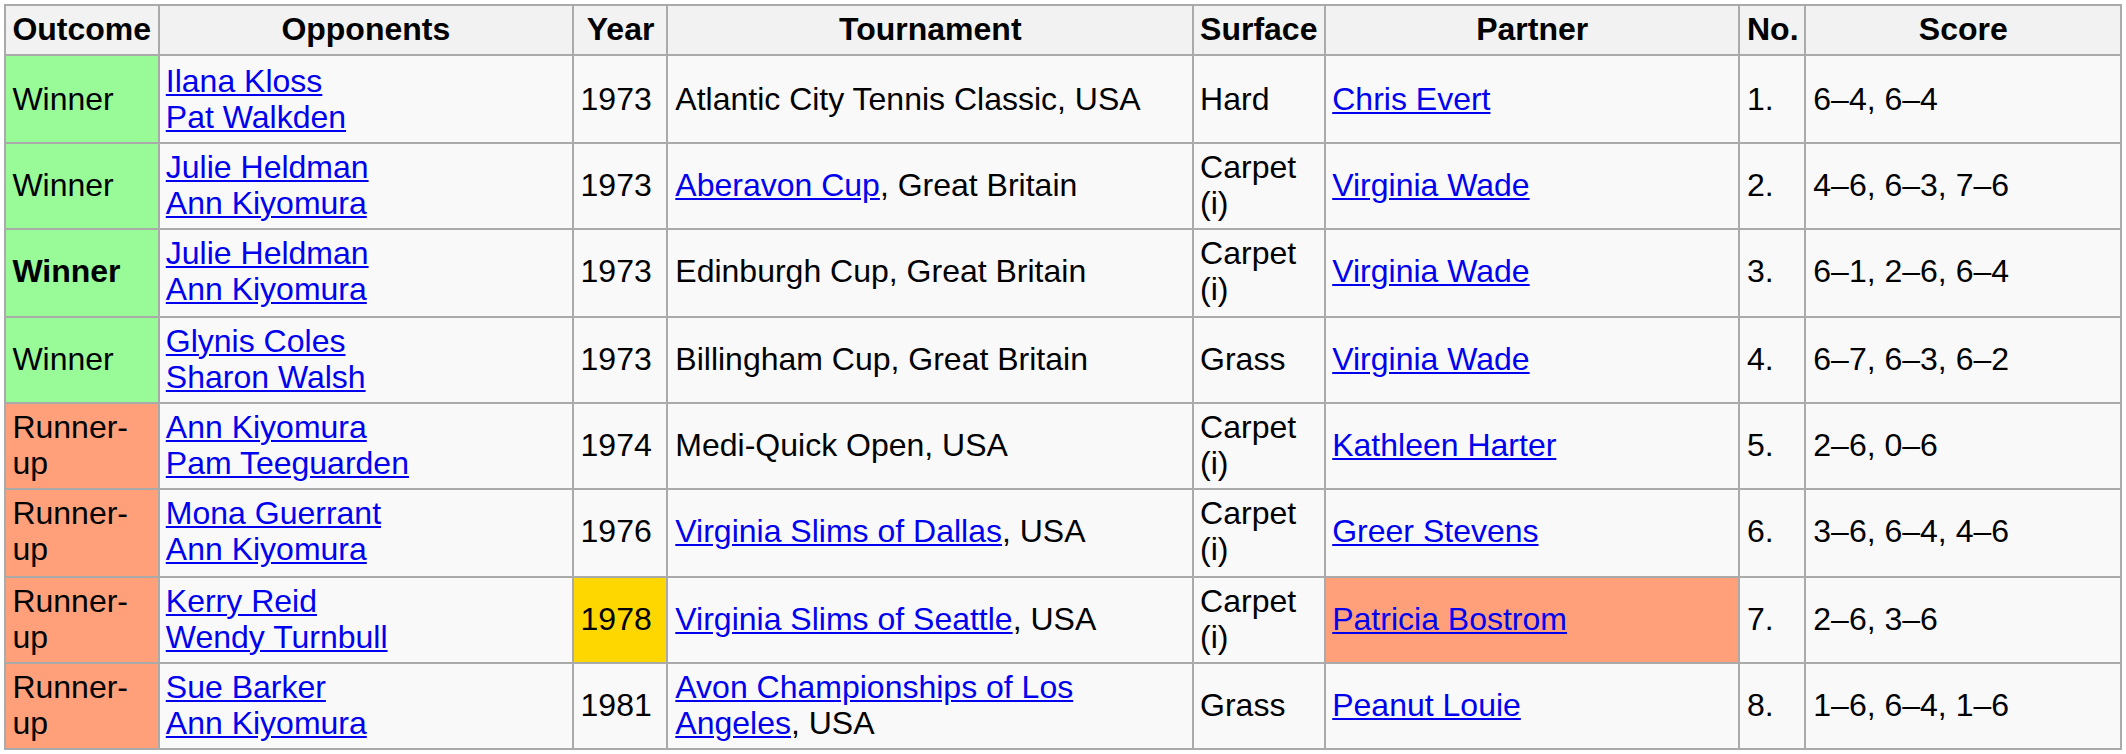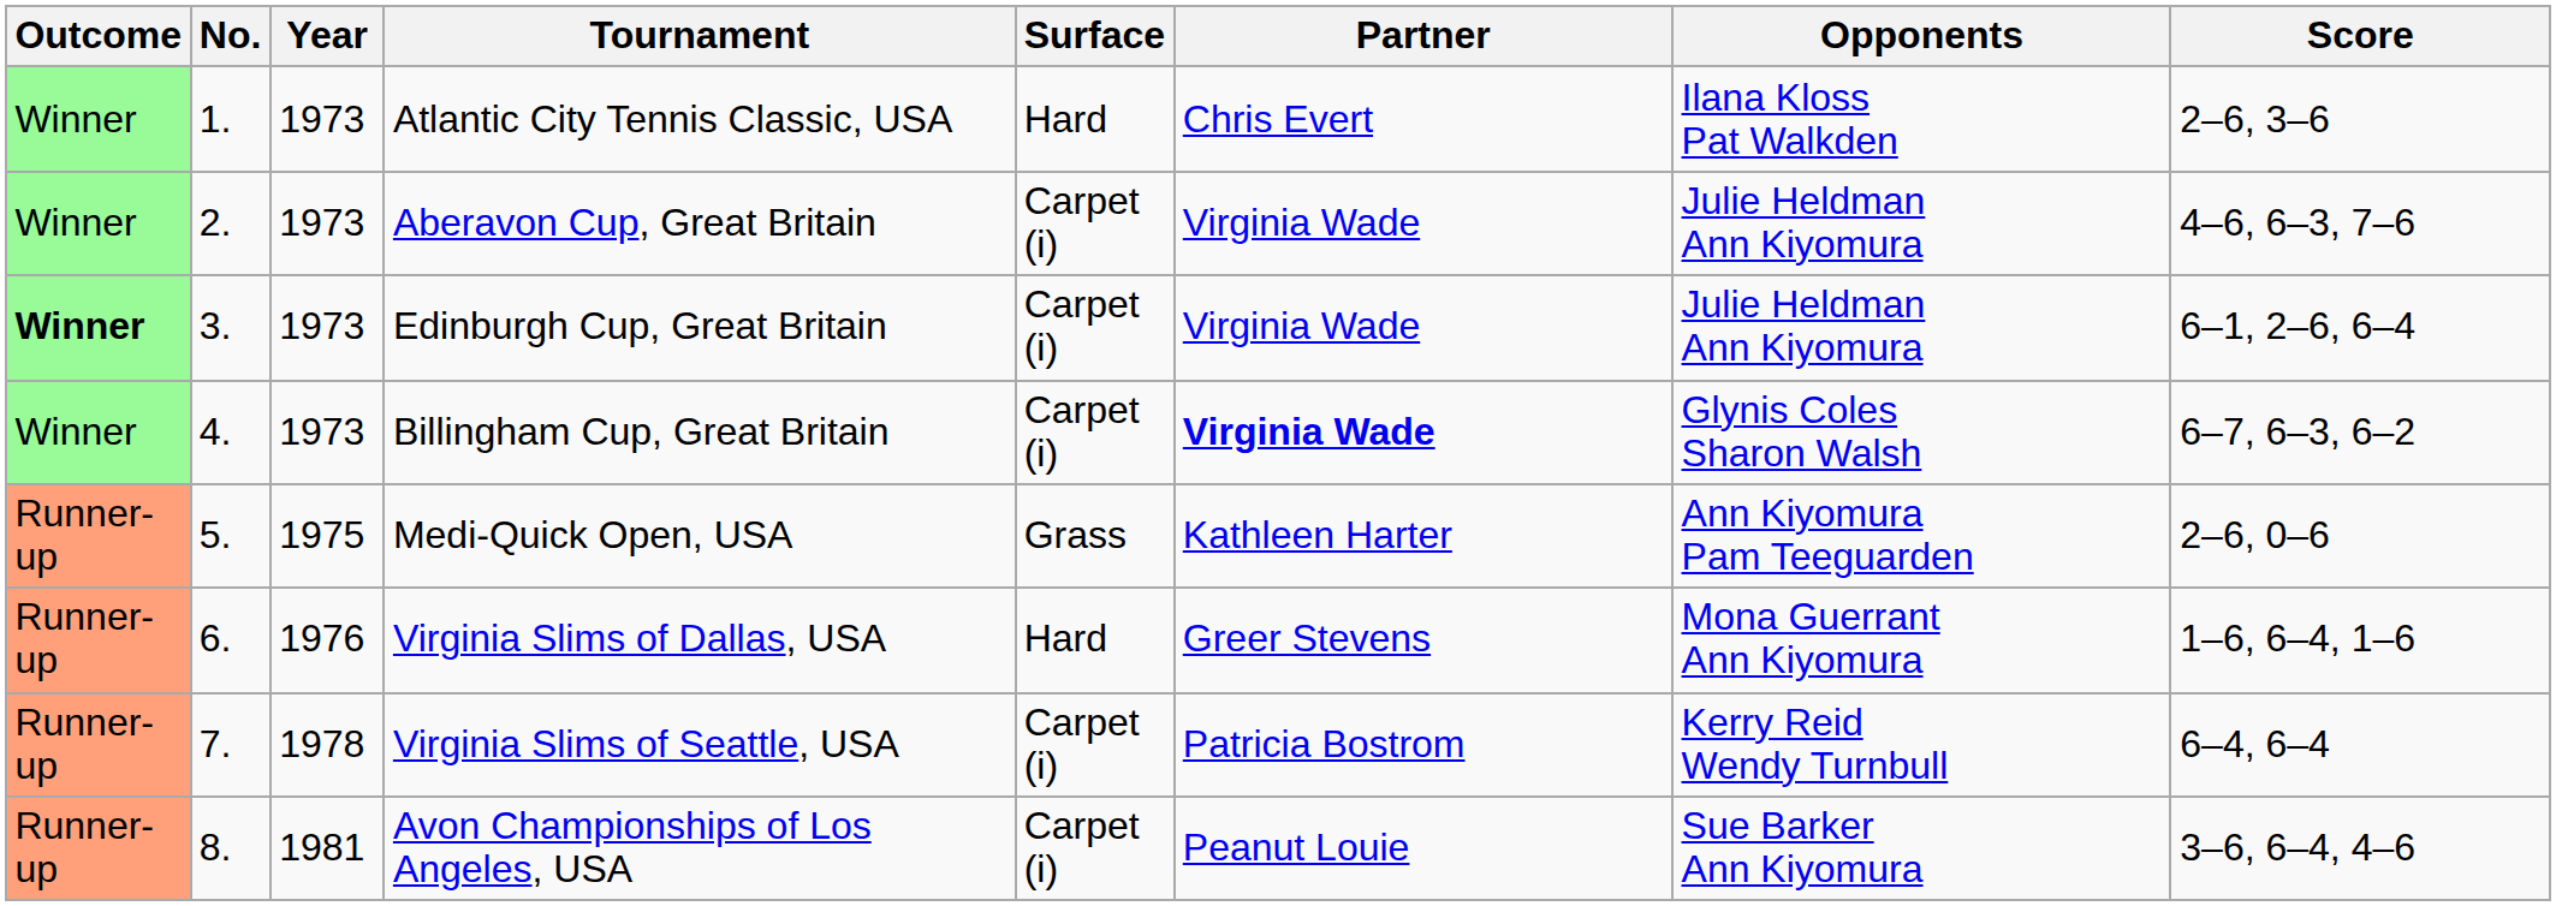columns swapped: No. <-> Opponents
Atlantic City Tennis Classic, USA | Score: 6–4, 6–4 -> 2–6, 3–6
Billingham Cup, Great Britain | Surface: Grass -> Carpet (i)
Billingham Cup, Great Britain | Partner: normal -> bold
Medi-Quick Open, USA | Year: 1974 -> 1975
Medi-Quick Open, USA | Surface: Carpet (i) -> Grass
Virginia Slims of Dallas, USA | Surface: Carpet (i) -> Hard
Virginia Slims of Dallas, USA | Score: 3–6, 6–4, 4–6 -> 1–6, 6–4, 1–6
Virginia Slims of Seattle, USA | Year: gold background -> no background
Virginia Slims of Seattle, USA | Partner: lightsalmon background -> no background
Virginia Slims of Seattle, USA | Score: 2–6, 3–6 -> 6–4, 6–4
Avon Championships of Los Angeles, USA | Surface: Grass -> Carpet (i)
Avon Championships of Los Angeles, USA | Score: 1–6, 6–4, 1–6 -> 3–6, 6–4, 4–6
